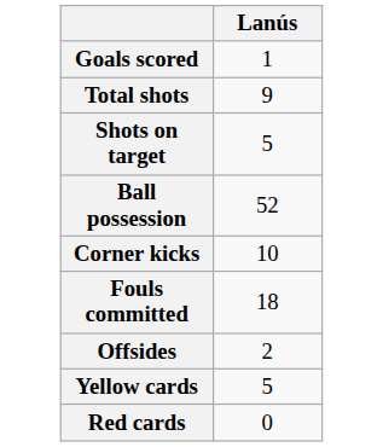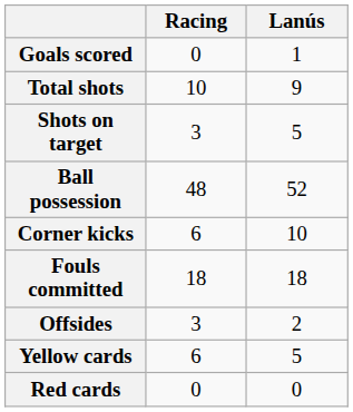+ column: Racing | 0 | 10 | 3 | 48 | 6 | 18 | 3 | 6 | 0
